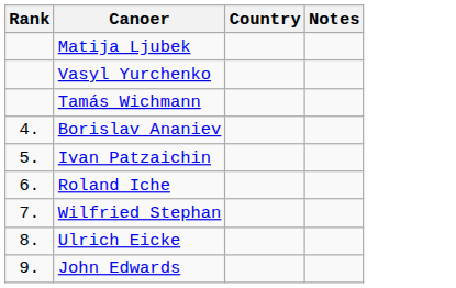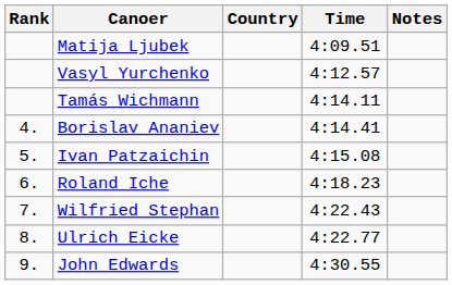+ column: Time | 4:09.51 | 4:12.57 | 4:14.11 | 4:14.41 | 4:15.08 | 4:18.23 | 4:22.43 | 4:22.77 | 4:30.55
